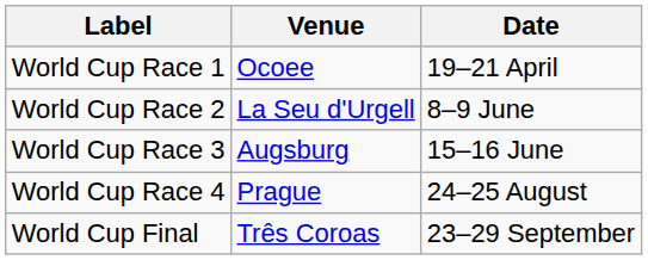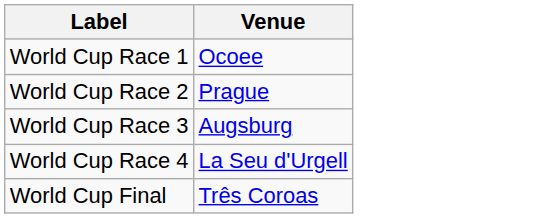- column: Date | 19–21 April | 8–9 June | 15–16 June | 24–25 August | 23–29 September
World Cup Race 2 | Venue: La Seu d'Urgell -> Prague
World Cup Race 4 | Venue: Prague -> La Seu d'Urgell
